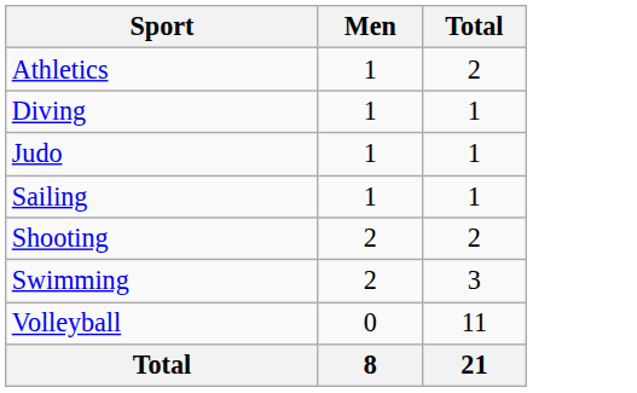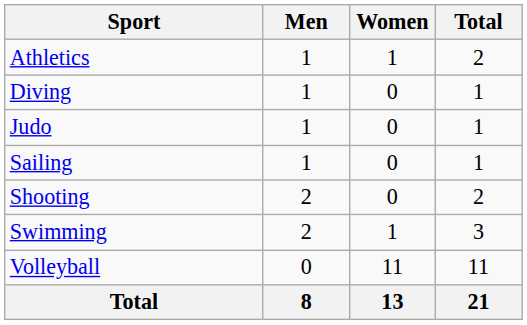+ column: Women | 1 | 0 | 0 | 0 | 0 | 1 | 11 | 13
